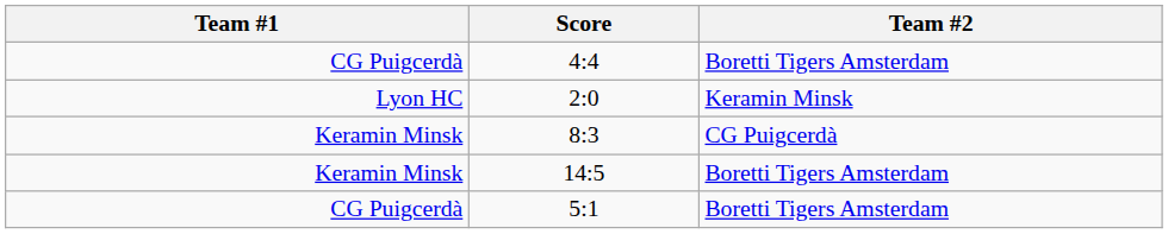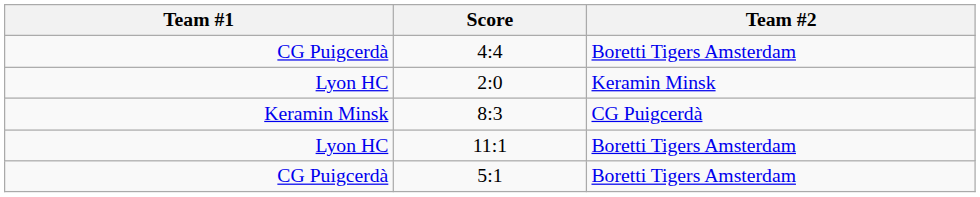+ row: Lyon HC | 11:1 | Boretti Tigers Amsterdam
- row: Keramin Minsk | 14:5 | Boretti Tigers Amsterdam
